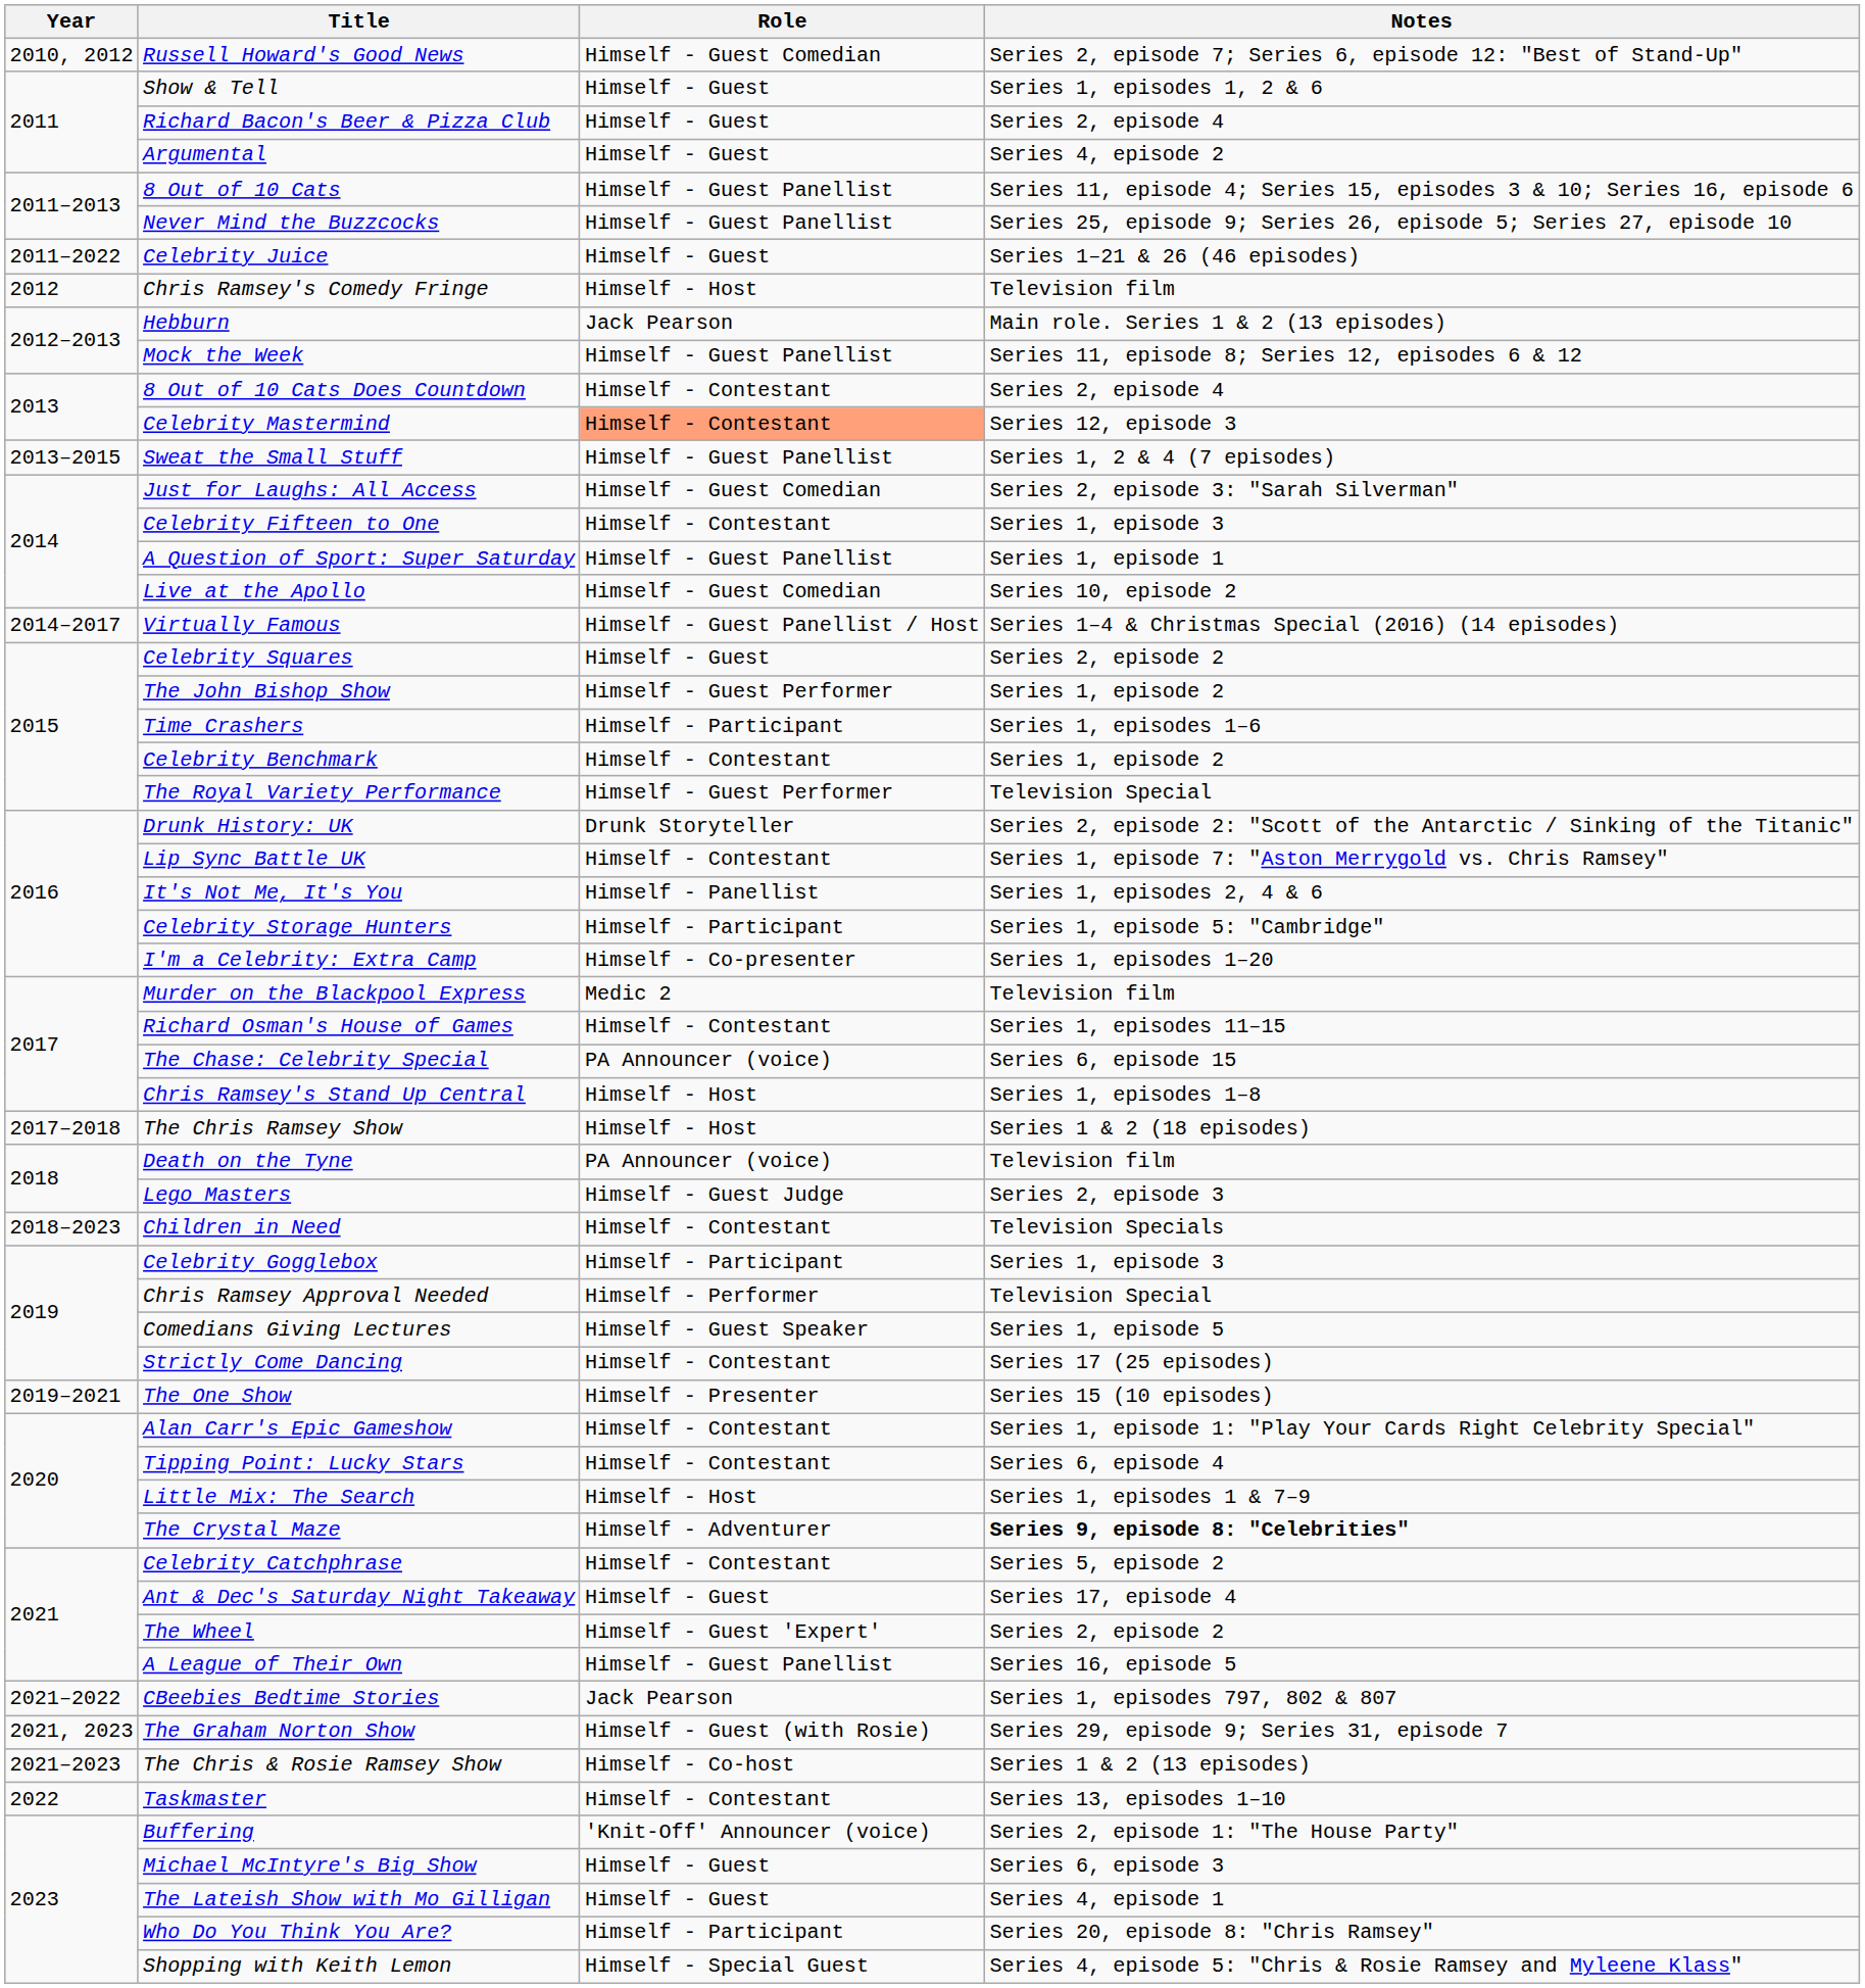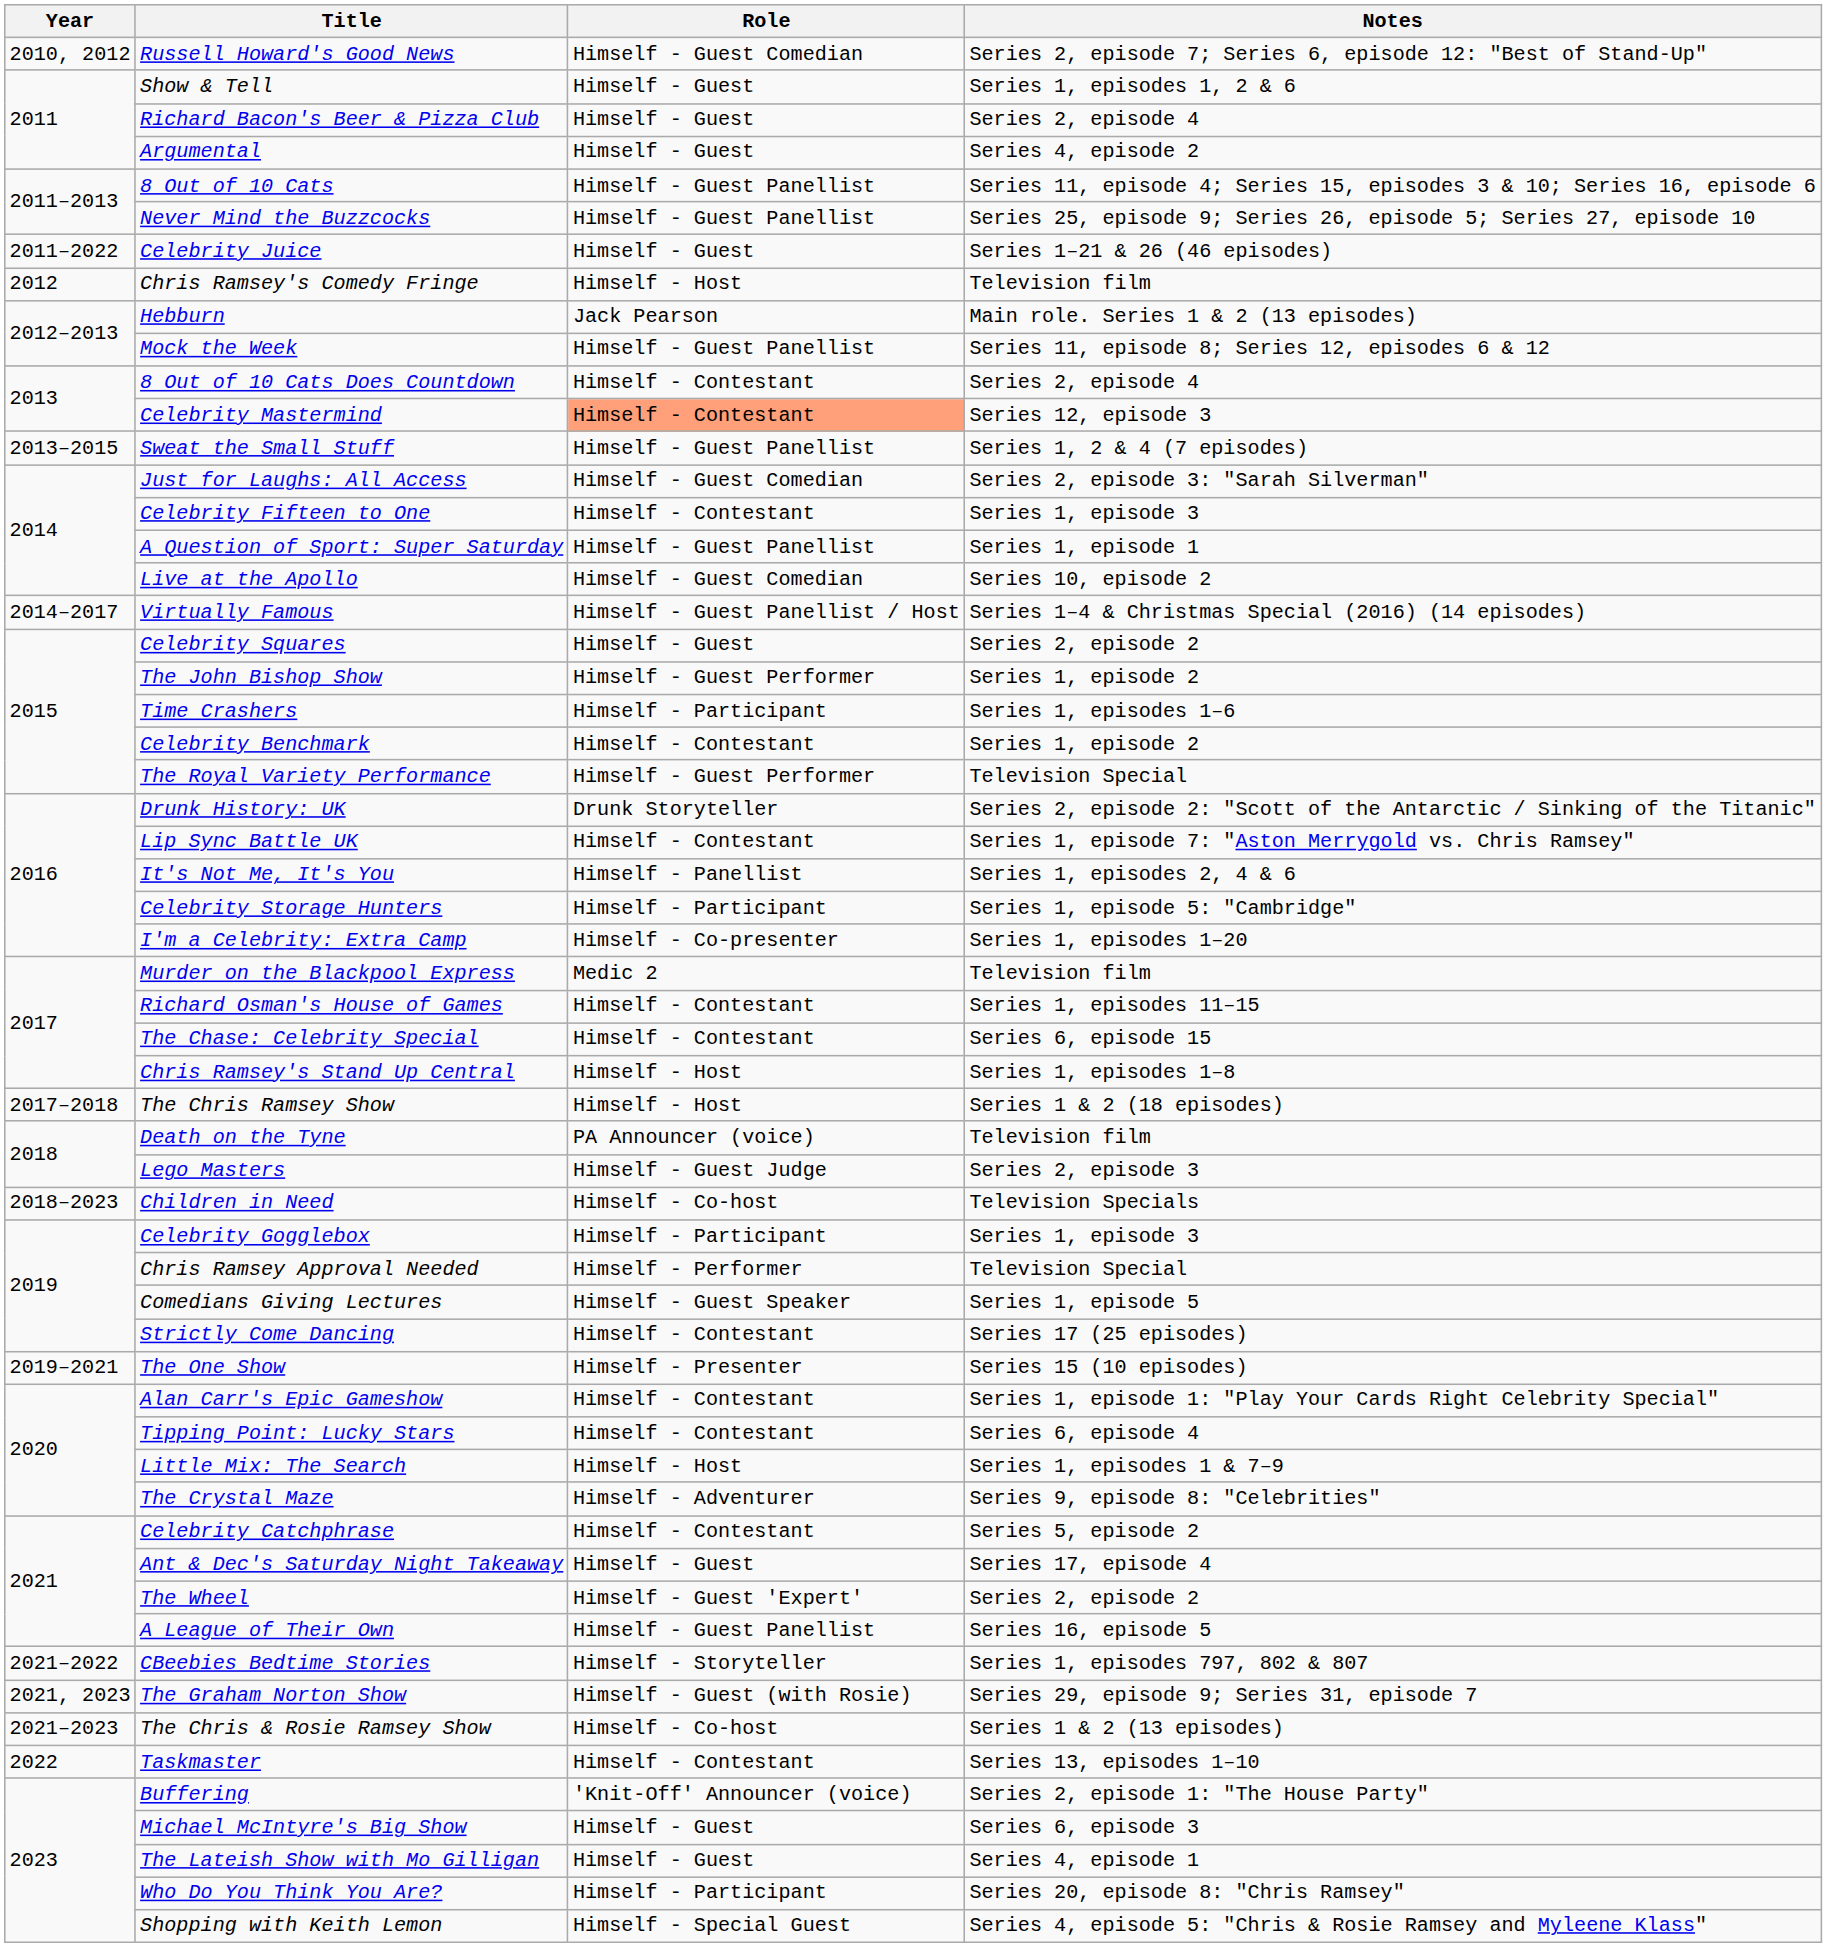The Chase: Celebrity Special | Role: PA Announcer (voice) -> Himself - Contestant
Children in Need | Role: Himself - Contestant -> Himself - Co-host
The Crystal Maze | Notes: bold -> normal
CBeebies Bedtime Stories | Role: Jack Pearson -> Himself - Storyteller
